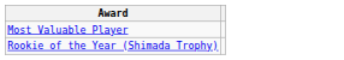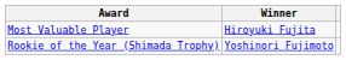+ column: Winner | Hiroyuki Fujita | Yoshinori Fujimoto
